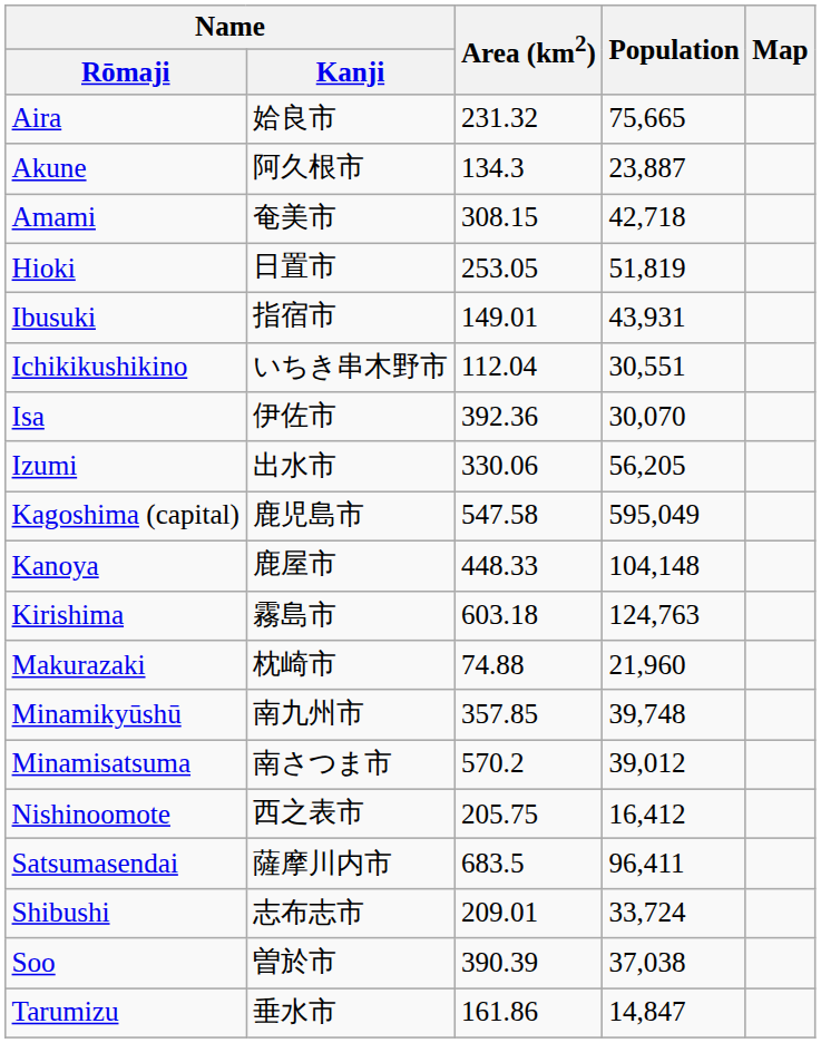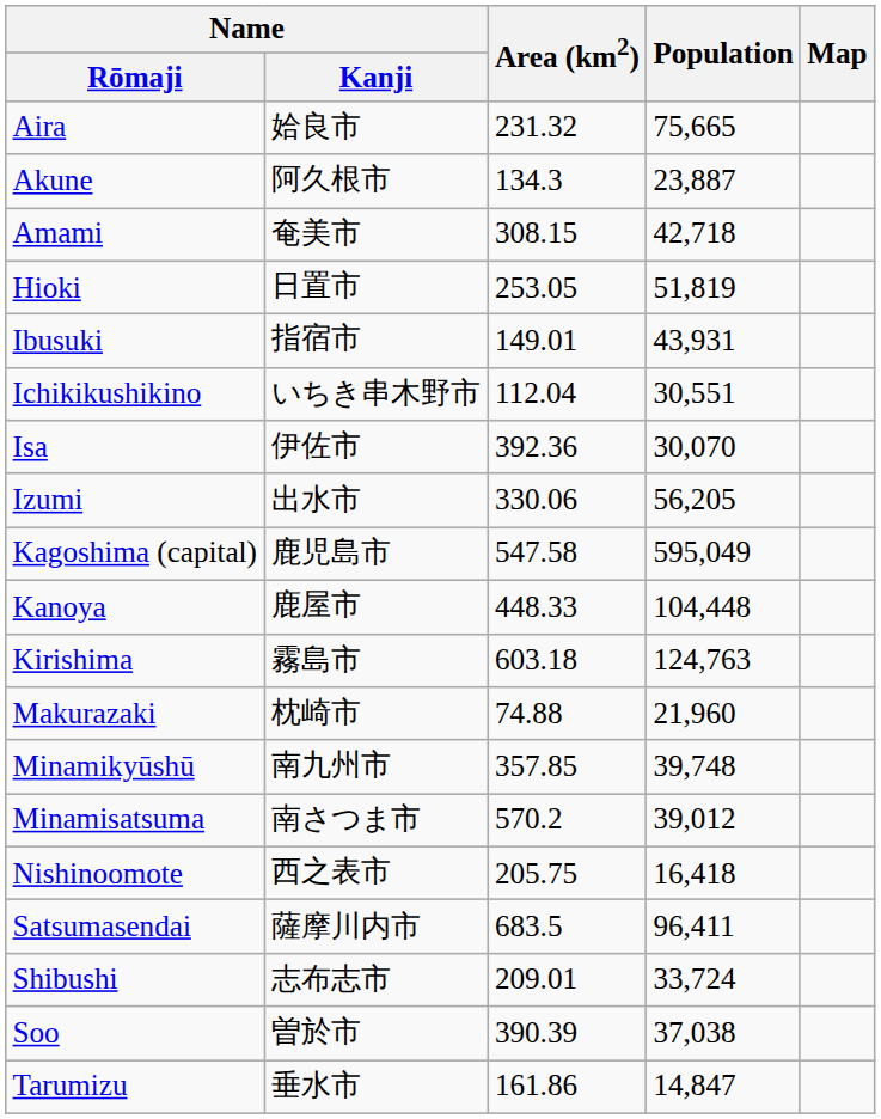Kanoya | Population: 104,148 -> 104,448
Nishinoomote | Population: 16,412 -> 16,418
